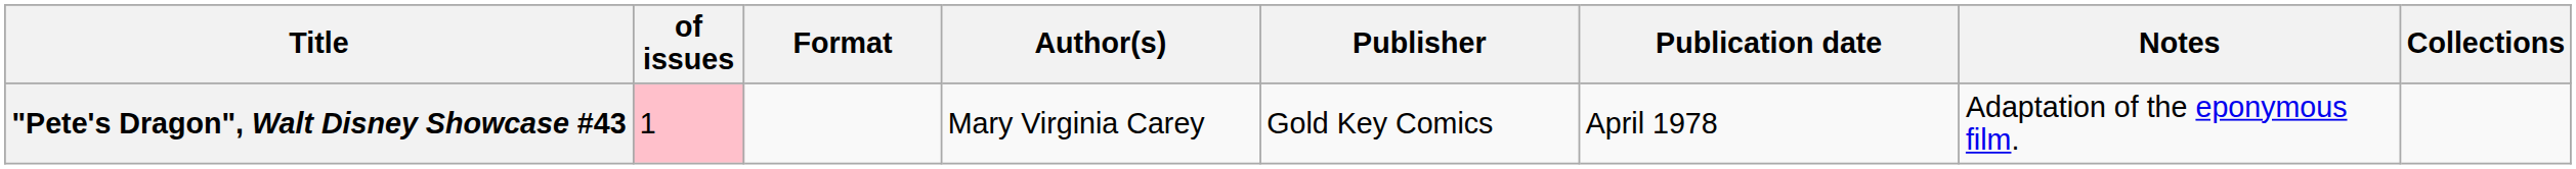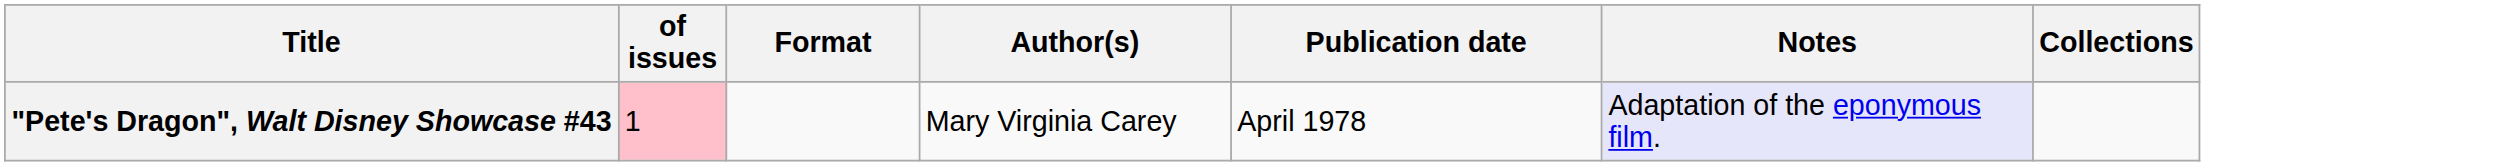- column: Publisher | Gold Key Comics
"Pete's Dragon", Walt Disney Showcase #43 | Notes: no background -> lavender background
